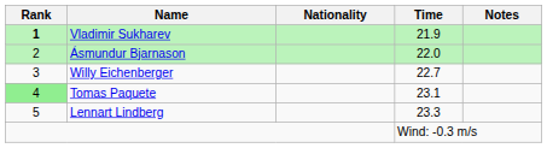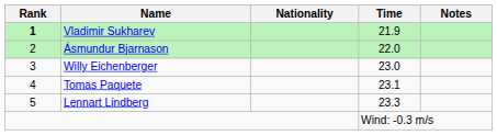Willy Eichenberger | Time: 22.7 -> 23.0
Tomas Paquete | Rank: lightgreen background -> no background
